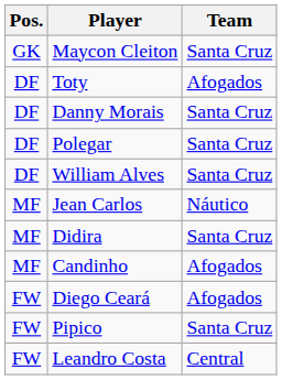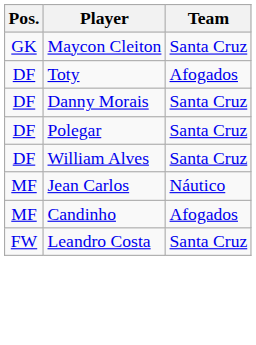- row: MF | Didira | Santa Cruz
- row: FW | Diego Ceará | Afogados
- row: FW | Pipico | Santa Cruz
Leandro Costa | Team: Central -> Santa Cruz
